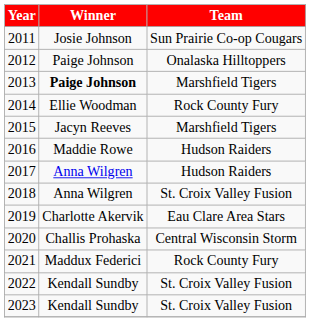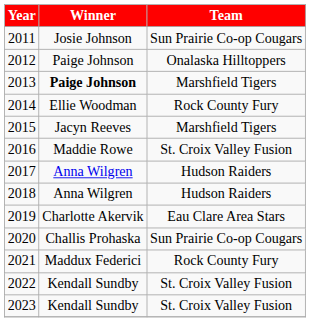2016 | Team: Hudson Raiders -> St. Croix Valley Fusion
2018 | Team: St. Croix Valley Fusion -> Hudson Raiders
2020 | Team: Central Wisconsin Storm -> Sun Prairie Co-op Cougars
